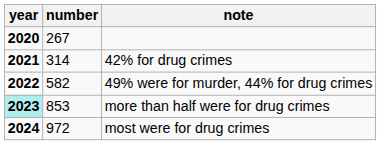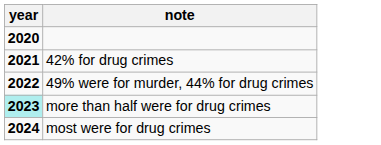- column: number | 267 | 314 | 582 | 853 | 972
